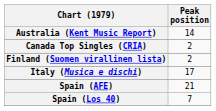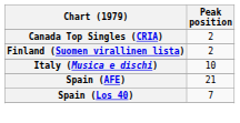- row: Australia (Kent Music Report) | 14
Italy (Musica e dischi) | Peak position: 17 -> 10
